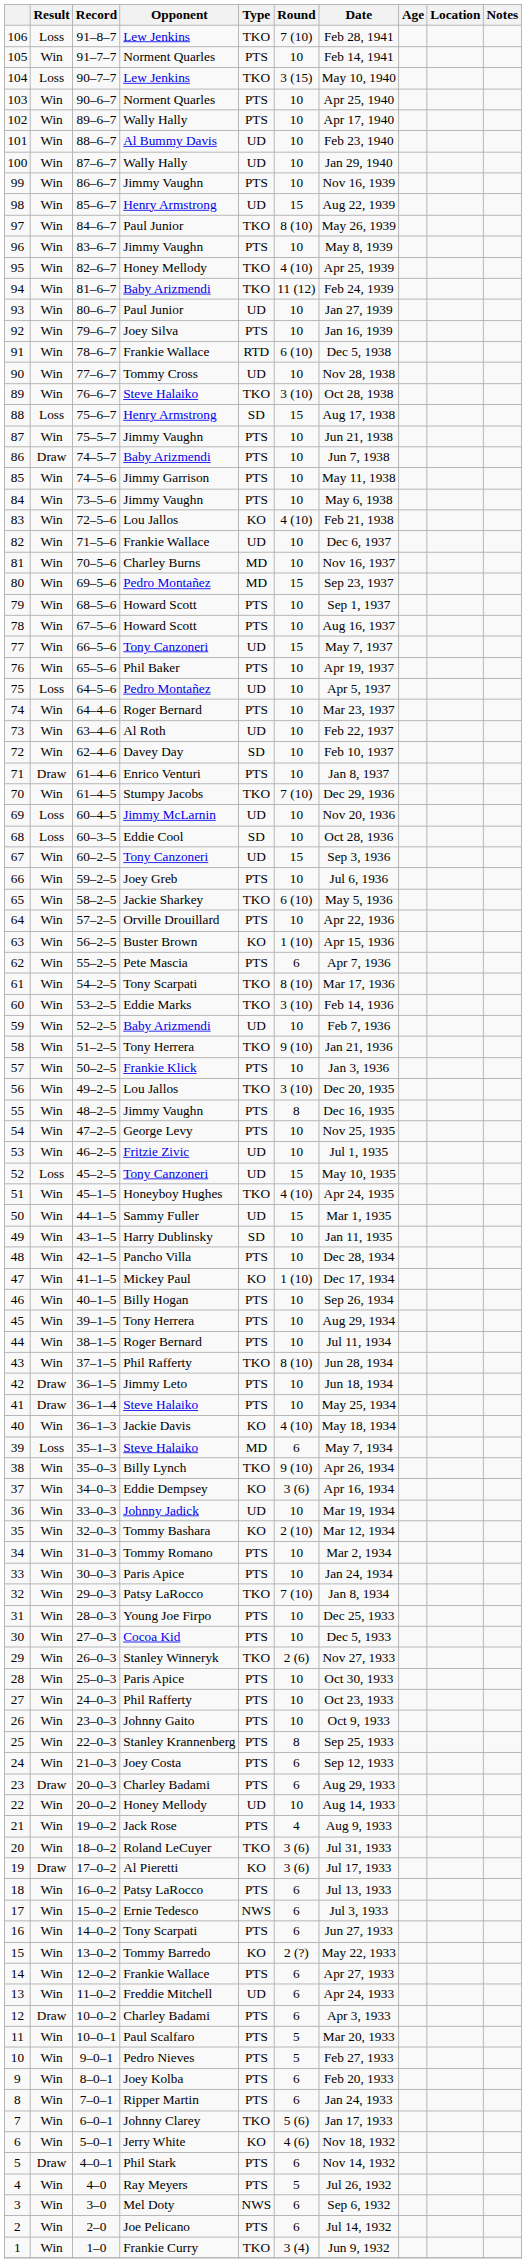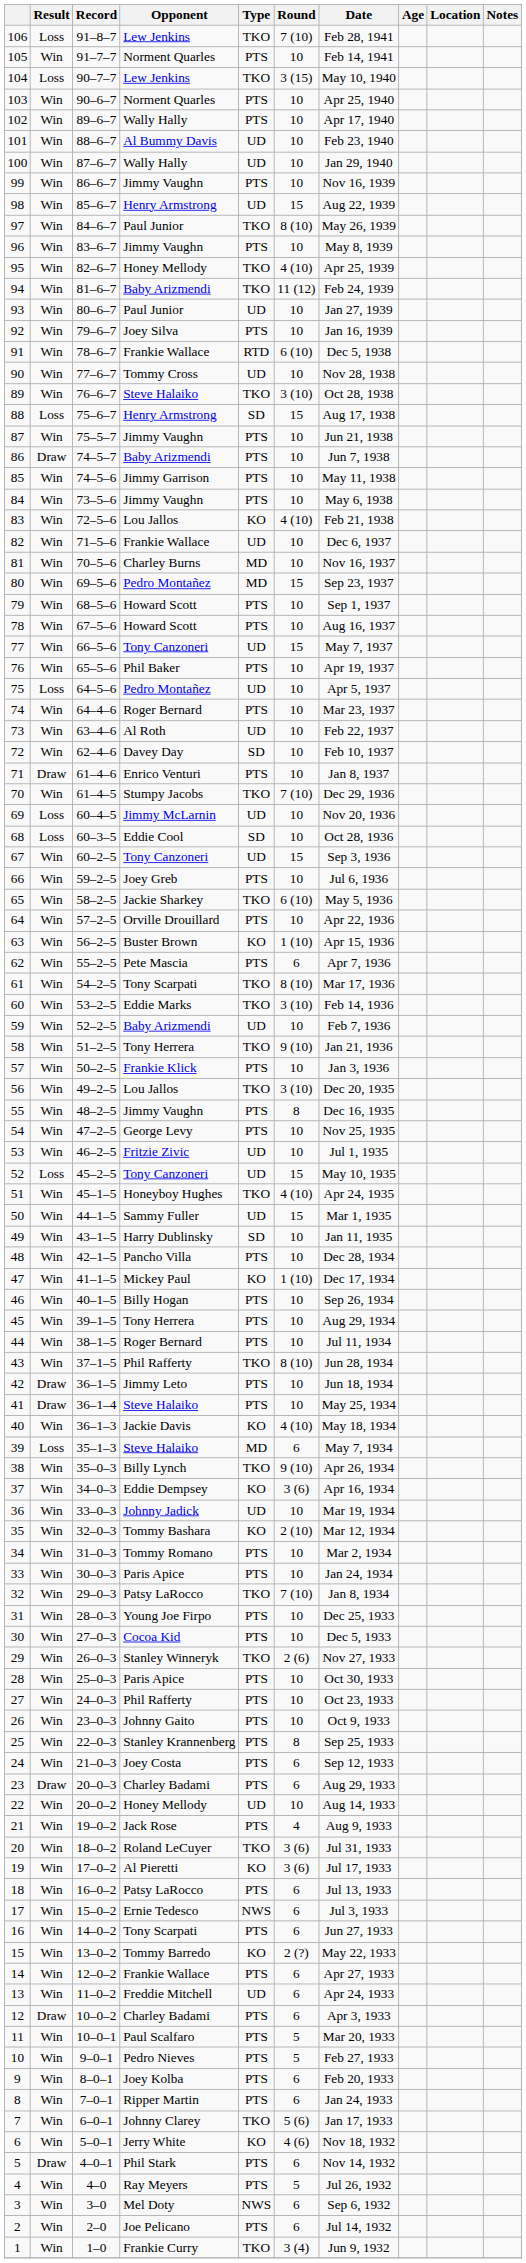19 | Result: Draw -> Win
